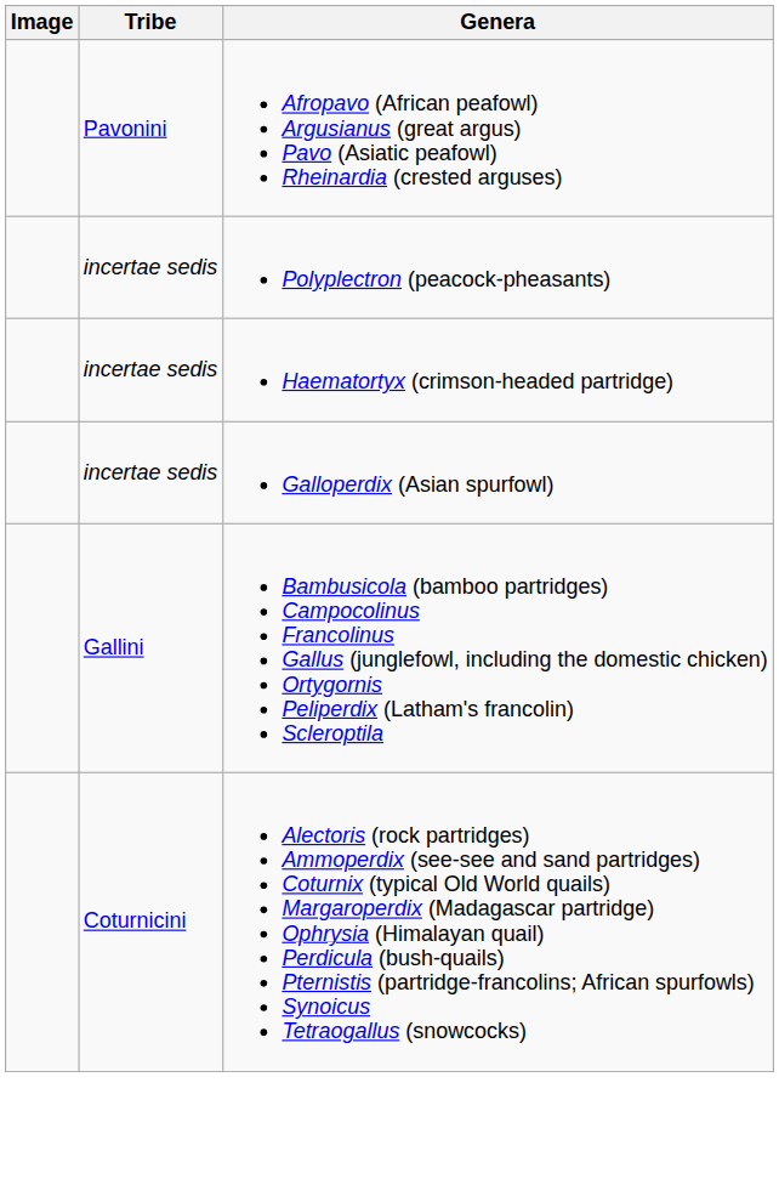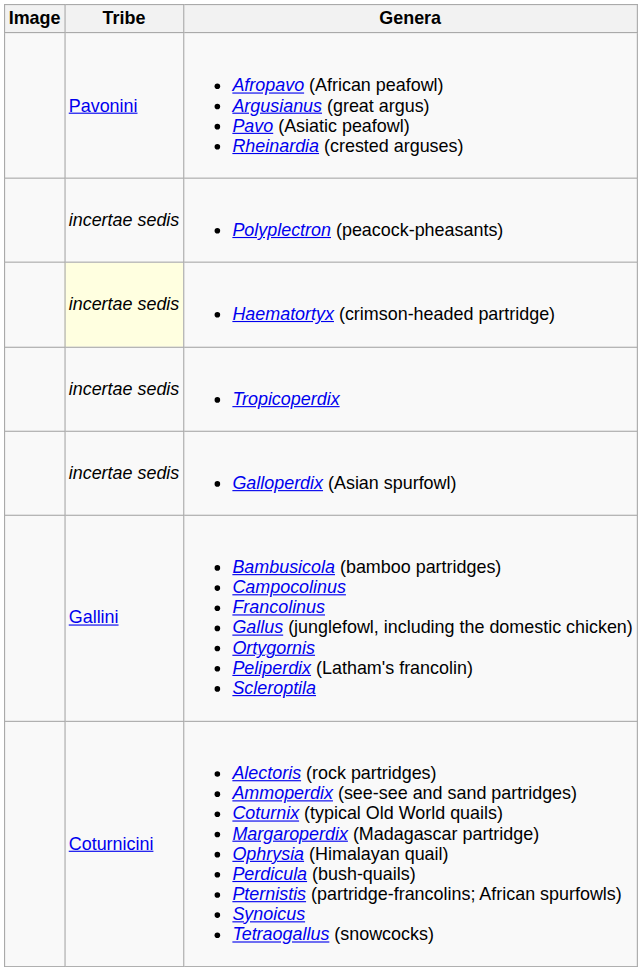Haematortyx (crimson-headed partridge) | Tribe: no background -> lightyellow background
+ row: incertae sedis | Tropicoperdix
